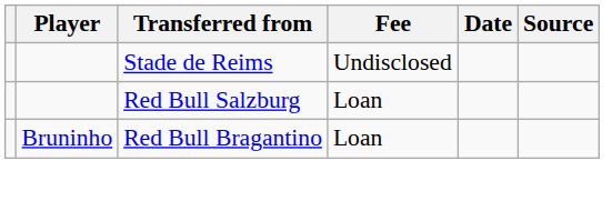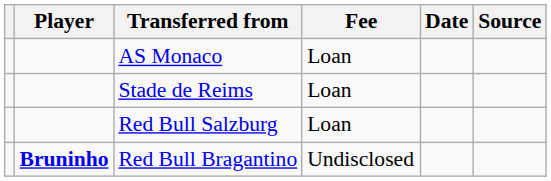+ row: AS Monaco | Loan
Stade de Reims | Fee: Undisclosed -> Loan
Red Bull Bragantino | Player: normal -> bold
Red Bull Bragantino | Fee: Loan -> Undisclosed
